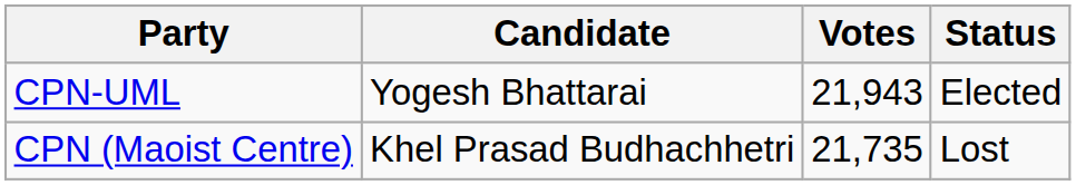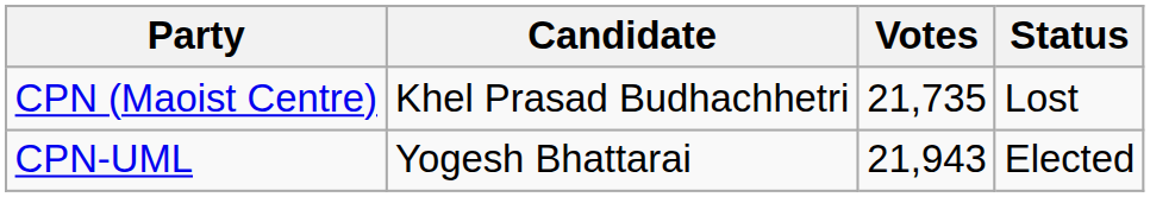rows swapped: CPN-UML <-> CPN (Maoist Centre)
